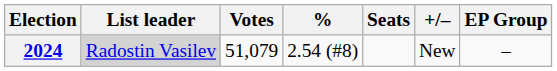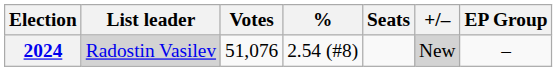2024 | Votes: 51,079 -> 51,076
2024 | +/–: no background -> lightgrey background
